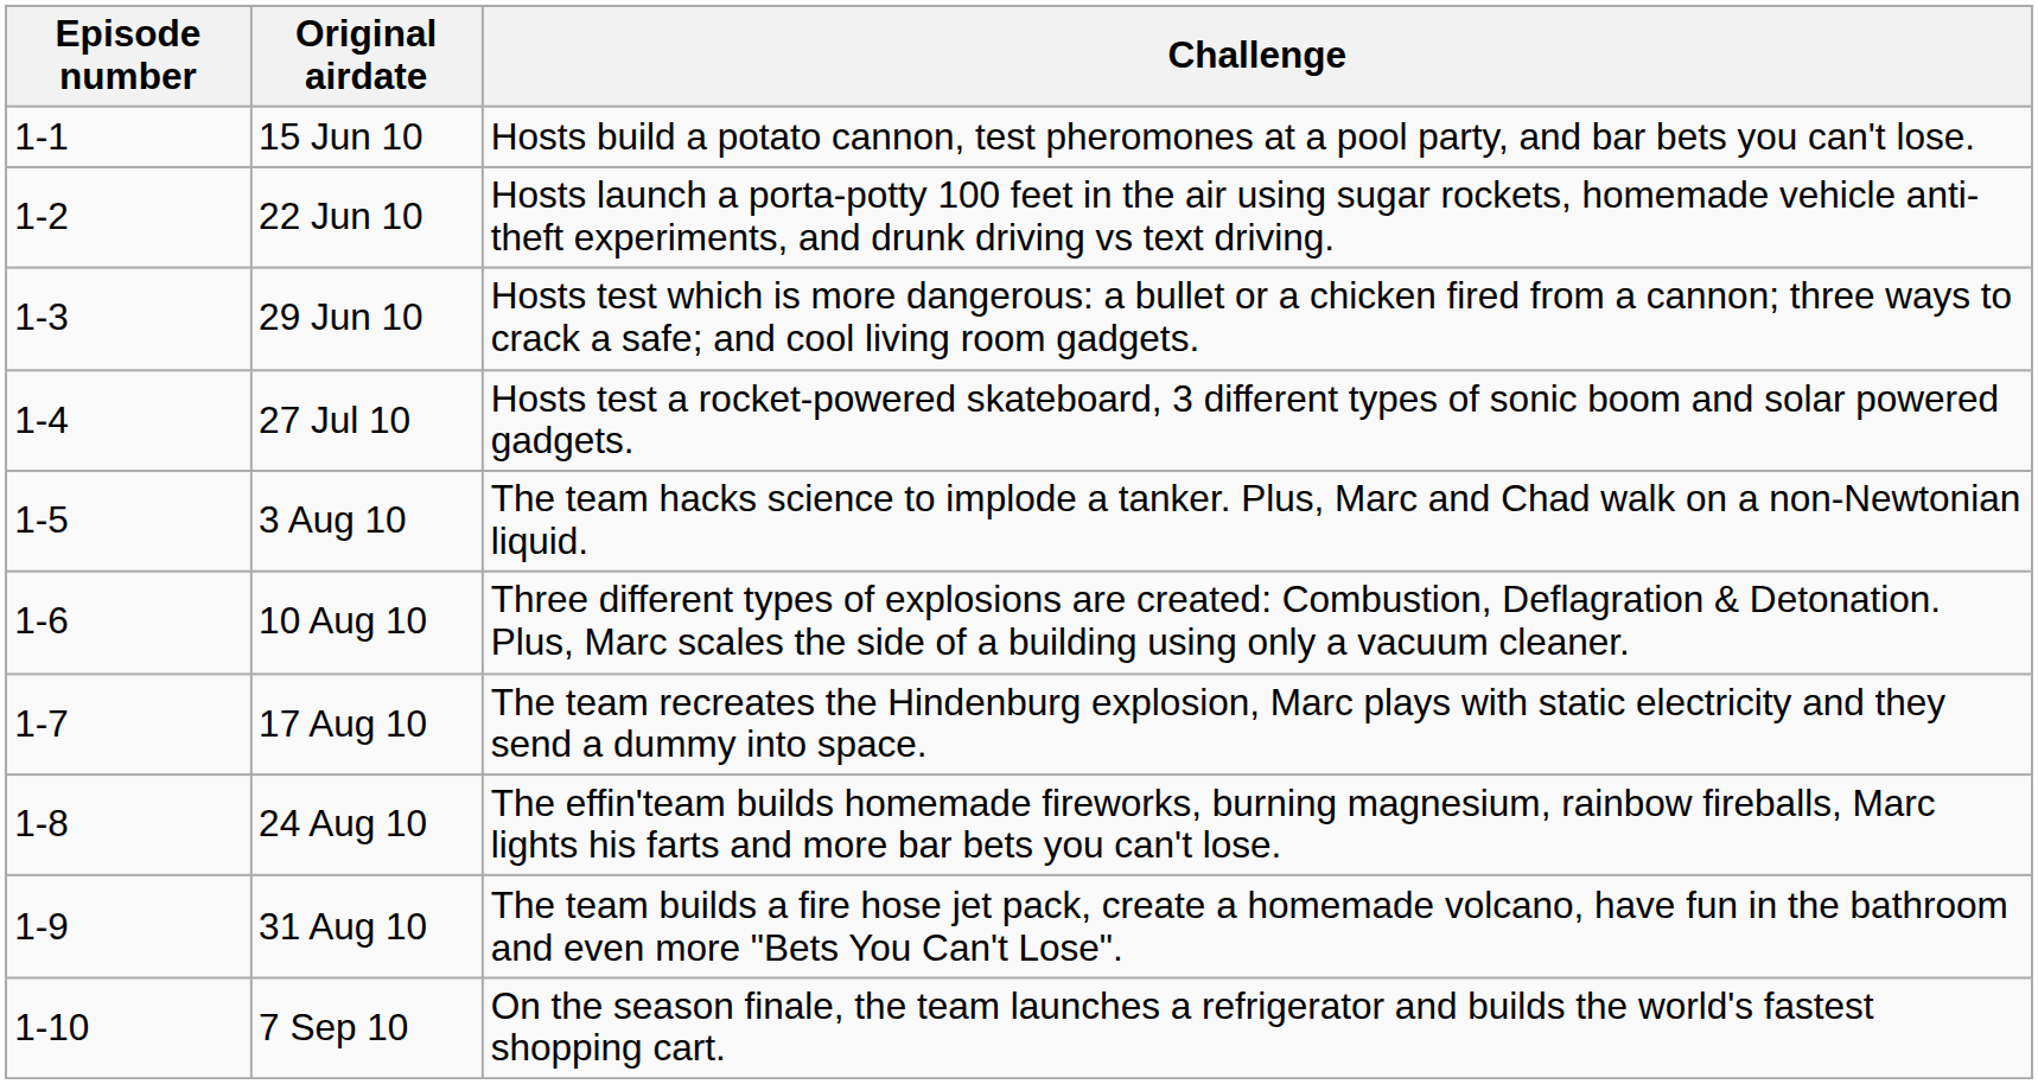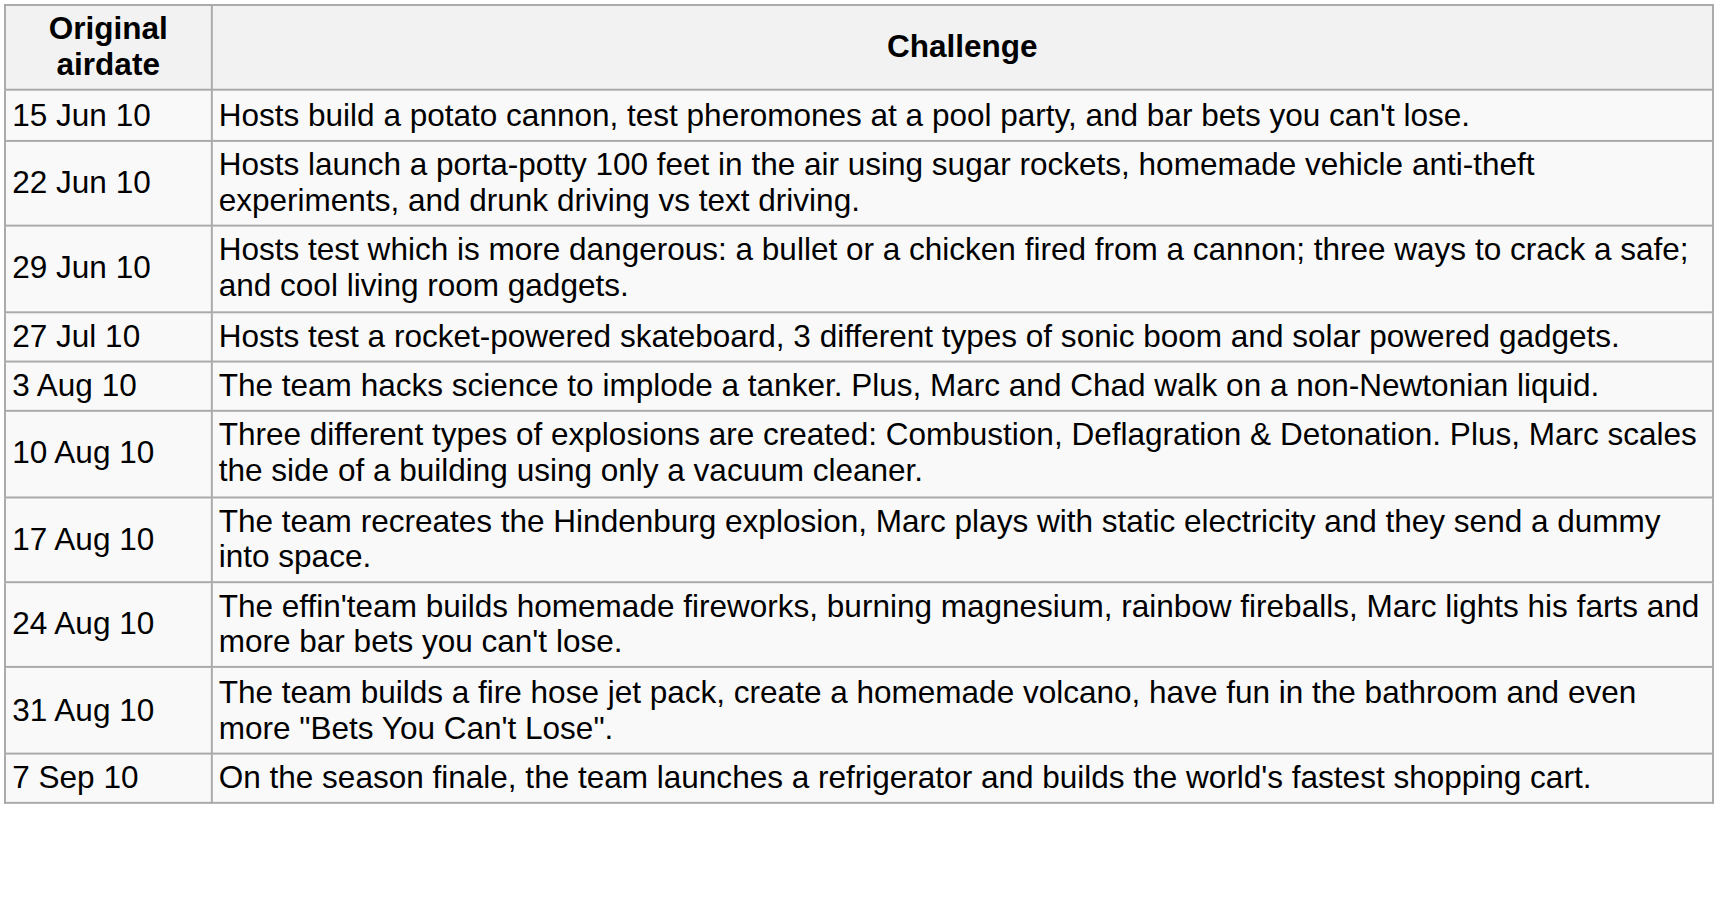- column: Episode number | 1-1 | 1-2 | 1-3 | 1-4 | 1-5 | 1-6 | 1-7 | 1-8 | 1-9 | 1-10
